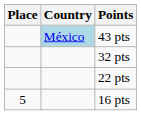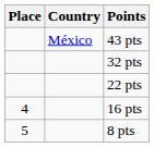43 pts | Country: lightblue background -> no background
16 pts | Place: 5 -> 4
+ row: 5 | 8 pts
